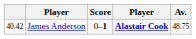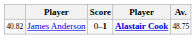James Anderson | column 1: 40.42 -> 40.82
